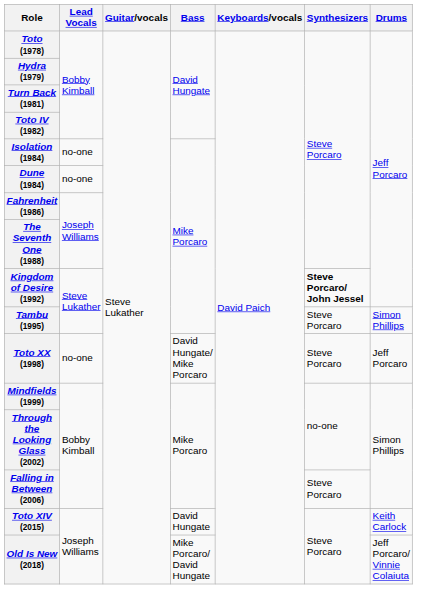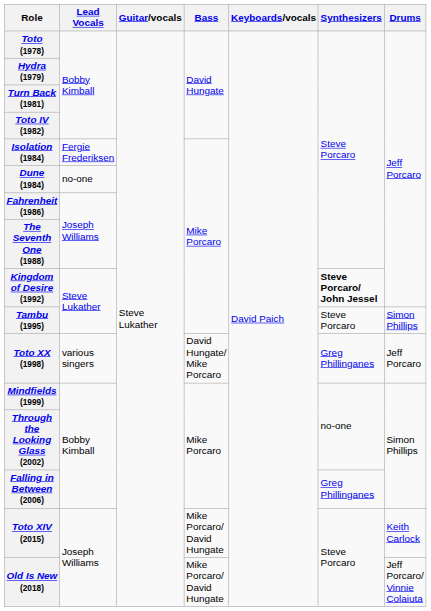Isolation (1984) | Lead Vocals: no-one -> Fergie Frederiksen
Toto XX (1998) | Lead Vocals: no-one -> various singers
Toto XX (1998) | Synthesizers: Steve Porcaro -> Greg Phillinganes
Falling in Between (2006) | Synthesizers: Steve Porcaro -> Greg Phillinganes
Toto XIV (2015) | Bass: David Hungate -> Mike Porcaro/ David Hungate
